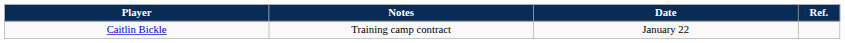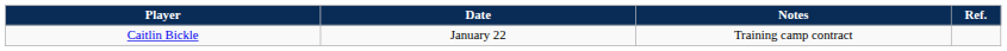columns swapped: Date <-> Notes
